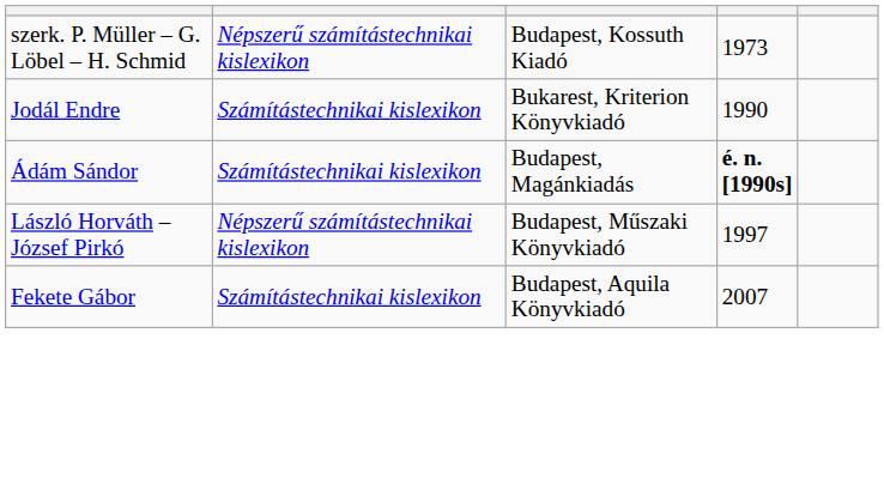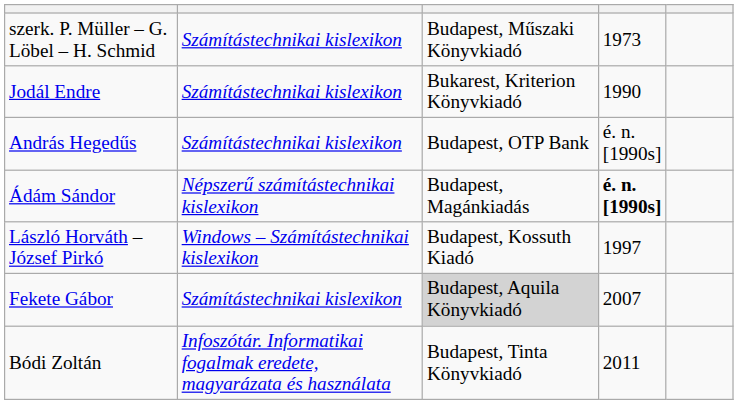szerk. P. Müller – G. Löbel – H. Schmid | column 2: Népszerű számítástechnikai kislexikon -> Számítástechnikai kislexikon
szerk. P. Müller – G. Löbel – H. Schmid | column 3: Budapest, Kossuth Kiadó -> Budapest, Műszaki Könyvkiadó
+ row: András Hegedűs | Számítástechnikai kislexikon | Budapest, OTP Bank | é. n. [1990s]
Ádám Sándor | column 2: Számítástechnikai kislexikon -> Népszerű számítástechnikai kislexikon
László Horváth – József Pirkó | column 2: Népszerű számítástechnikai kislexikon -> Windows – Számítástechnikai kislexikon
László Horváth – József Pirkó | column 3: Budapest, Műszaki Könyvkiadó -> Budapest, Kossuth Kiadó
Fekete Gábor | column 3: no background -> lightgrey background
+ row: Bódi Zoltán | Infoszótár. Informatikai fogalmak eredete, magyarázata és használata | Budapest, Tinta Könyvkiadó | 2011
